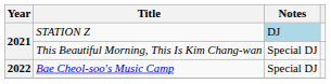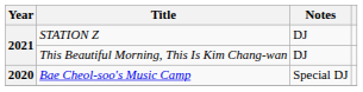STATION Z | Notes: lightblue background -> no background
This Beautiful Morning, This Is Kim Chang-wan | Notes: Special DJ -> DJ
Bae Cheol-soo's Music Camp | Year: 2022 -> 2020
